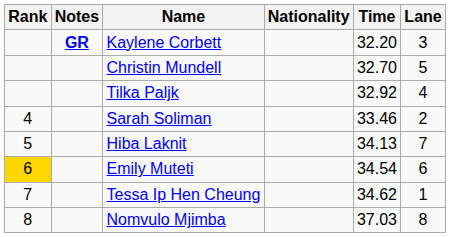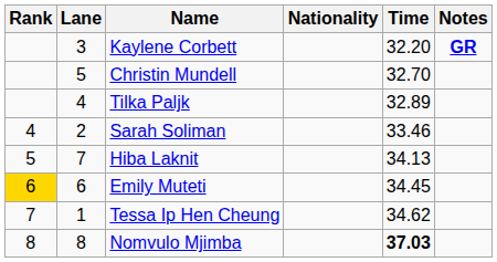columns swapped: Lane <-> Notes
Tilka Paljk | Time: 32.92 -> 32.89
Emily Muteti | Time: 34.54 -> 34.45
Nomvulo Mjimba | Time: normal -> bold
